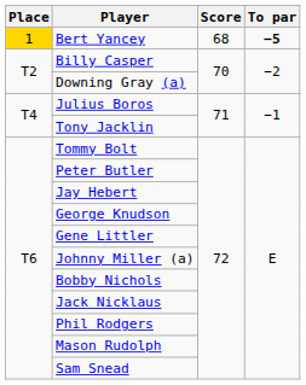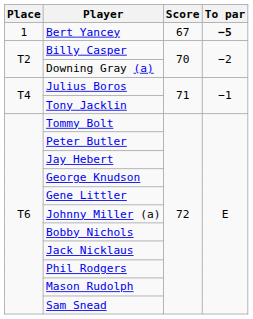Bert Yancey | Place: gold background -> no background
Bert Yancey | Score: 68 -> 67
